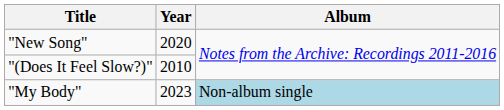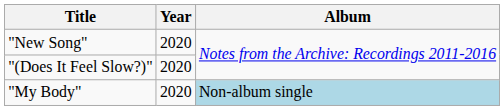"(Does It Feel Slow?)" | Year: 2010 -> 2020
"My Body" | Year: 2023 -> 2020
